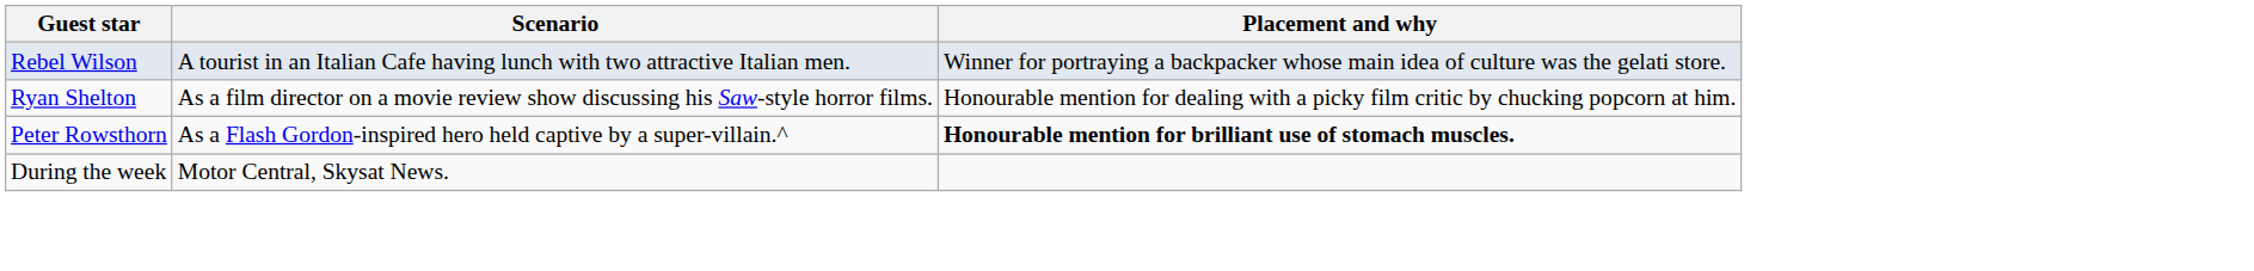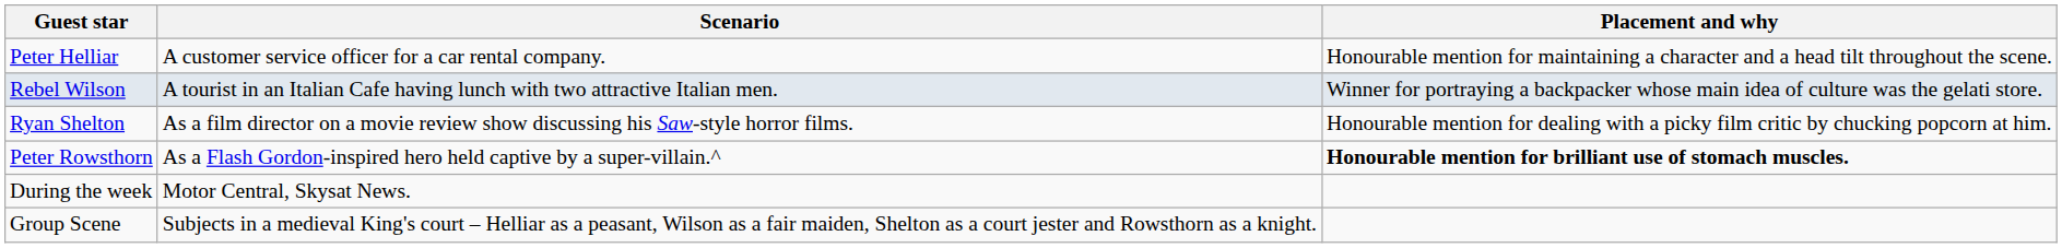+ row: Peter Helliar | A customer service officer for a car rental company. | Honourable mention for maintaining a character and a head tilt throughout the scene.
+ row: Group Scene | Subjects in a medieval King's court – Helliar as a peasant, Wilson as a fair maiden, Shelton as a court jester and Rowsthorn as a knight.
